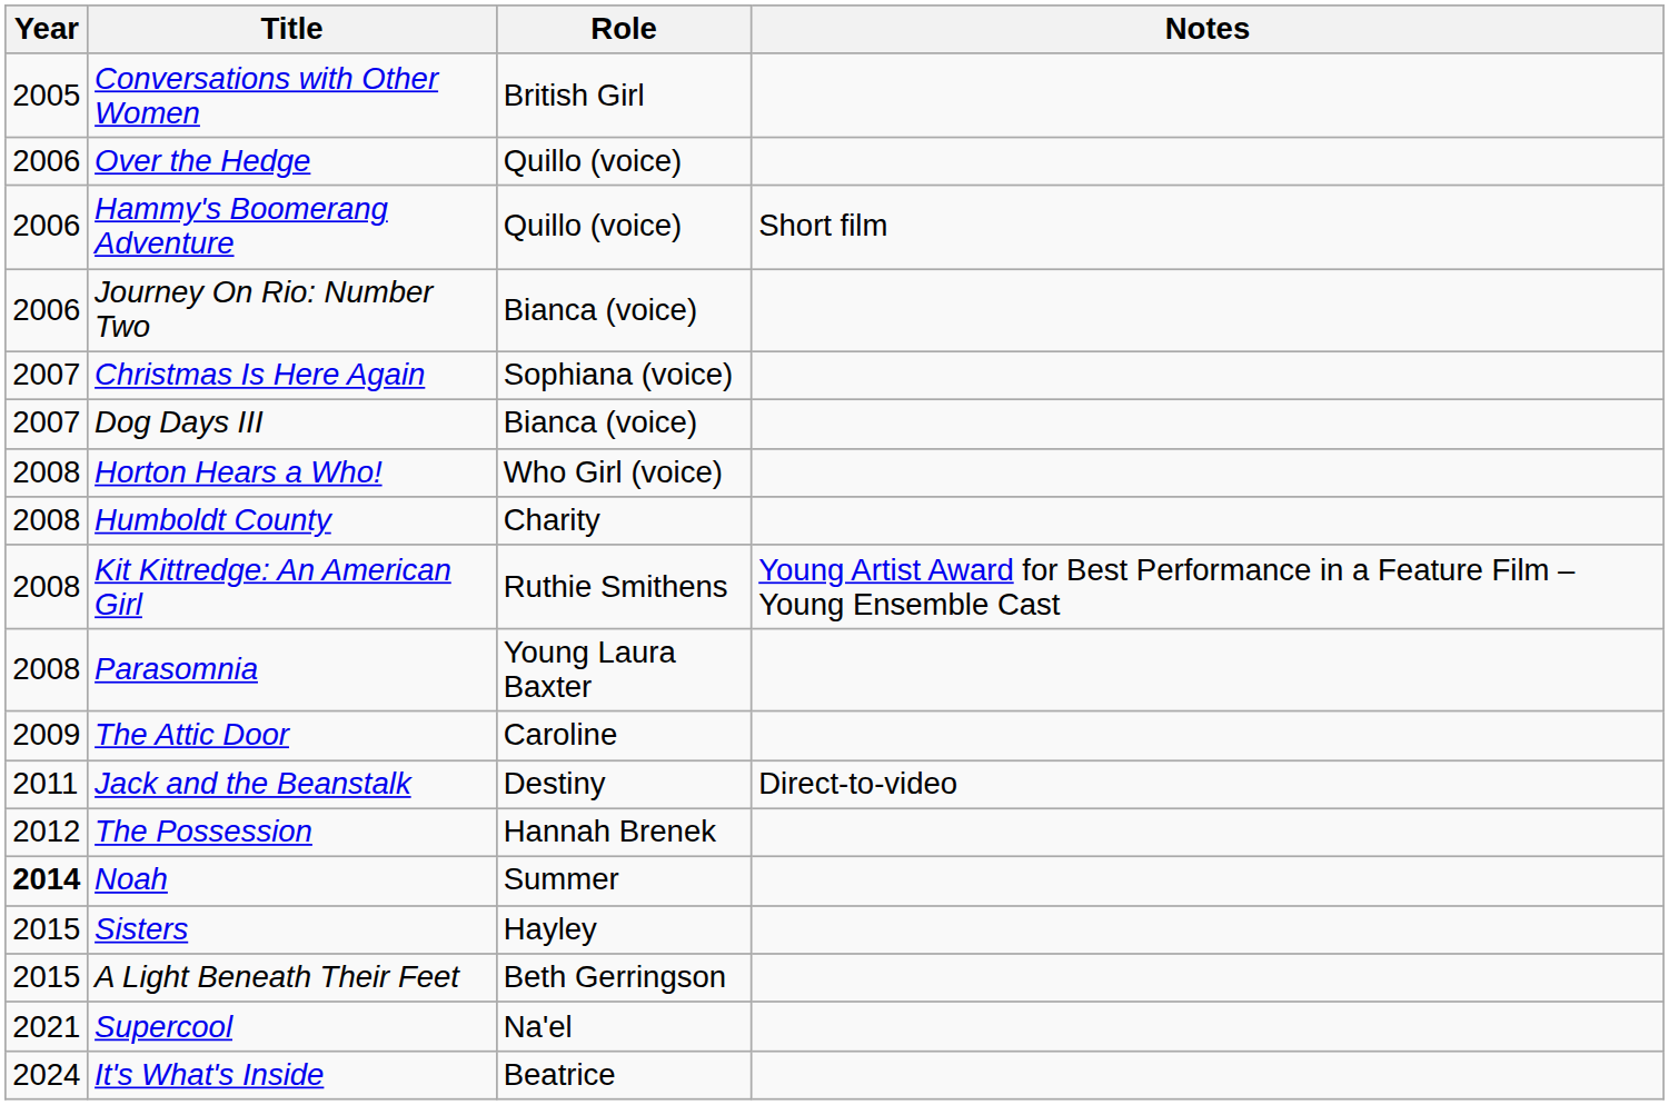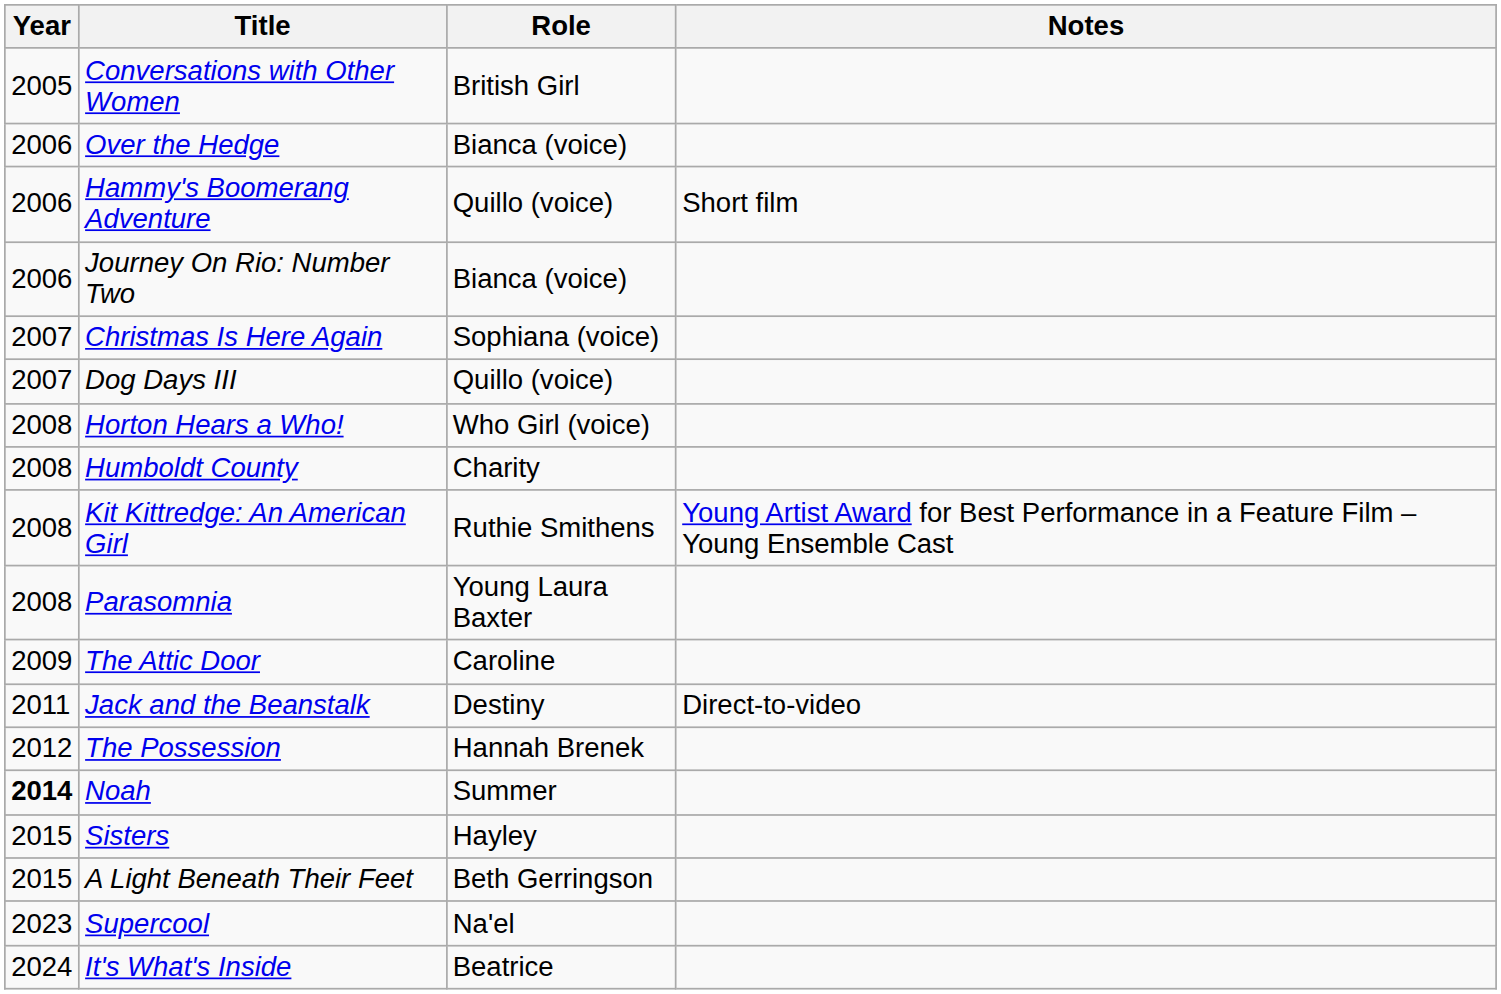Over the Hedge | Role: Quillo (voice) -> Bianca (voice)
Dog Days III | Role: Bianca (voice) -> Quillo (voice)
Supercool | Year: 2021 -> 2023
